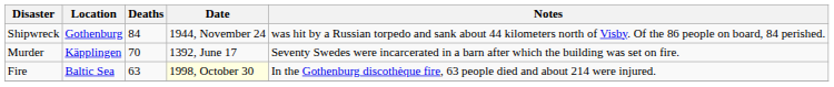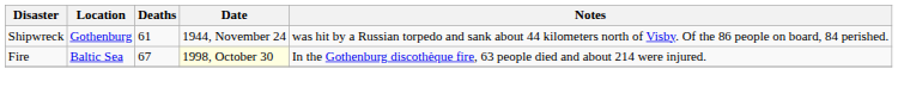Shipwreck | Deaths: 84 -> 61
- row: Murder | Käpplingen | 70 | 1392, June 17 | Seventy Swedes were incarcerated in a barn after which the building was set on fire.
Fire | Deaths: 63 -> 67
